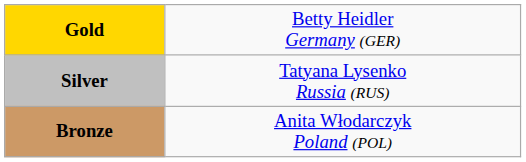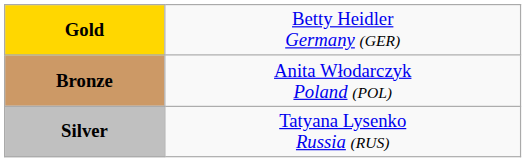rows swapped: Silver <-> Bronze
